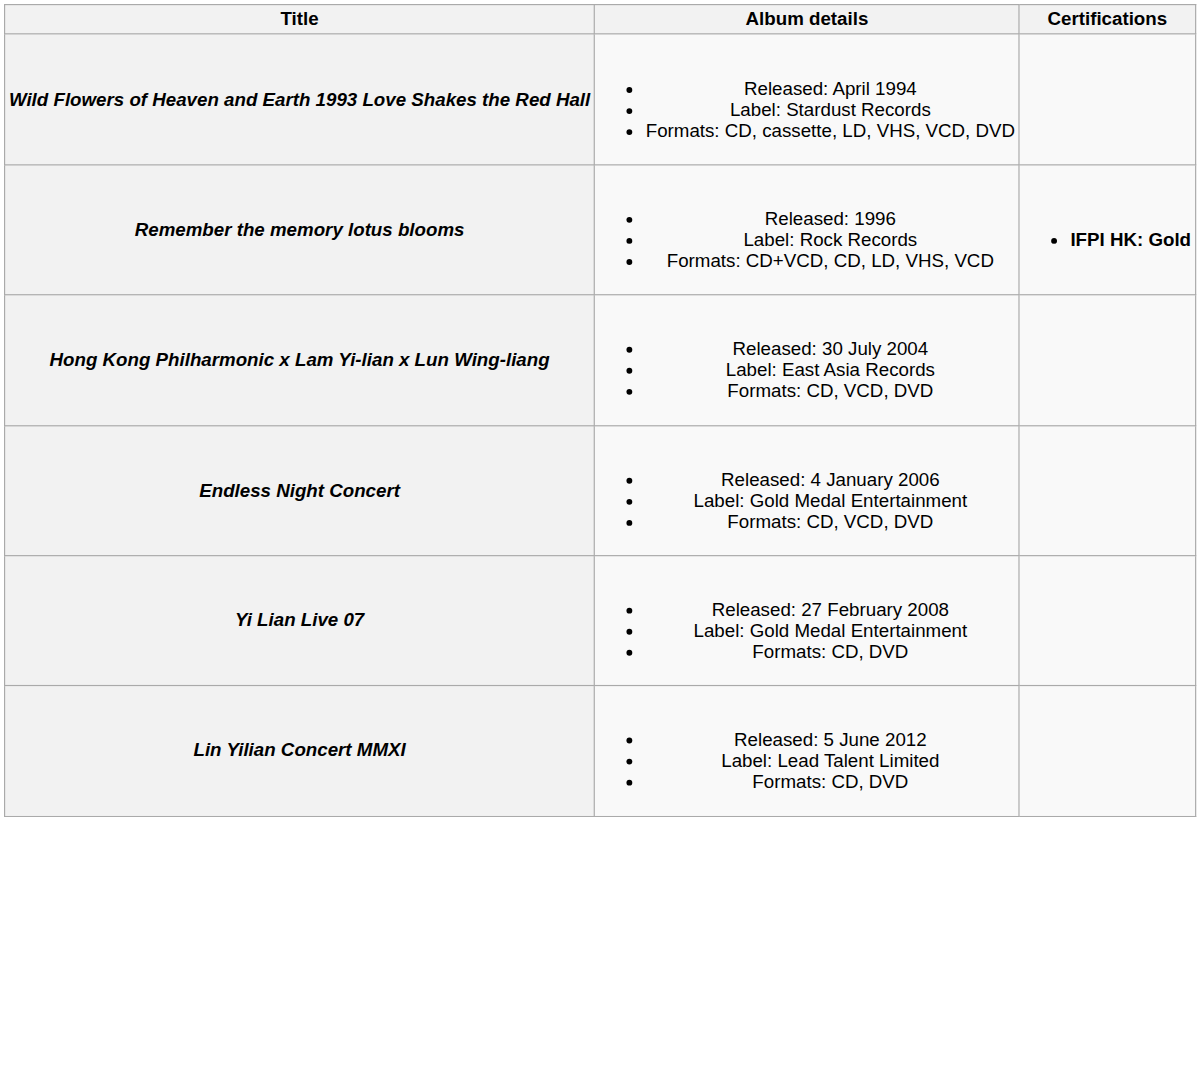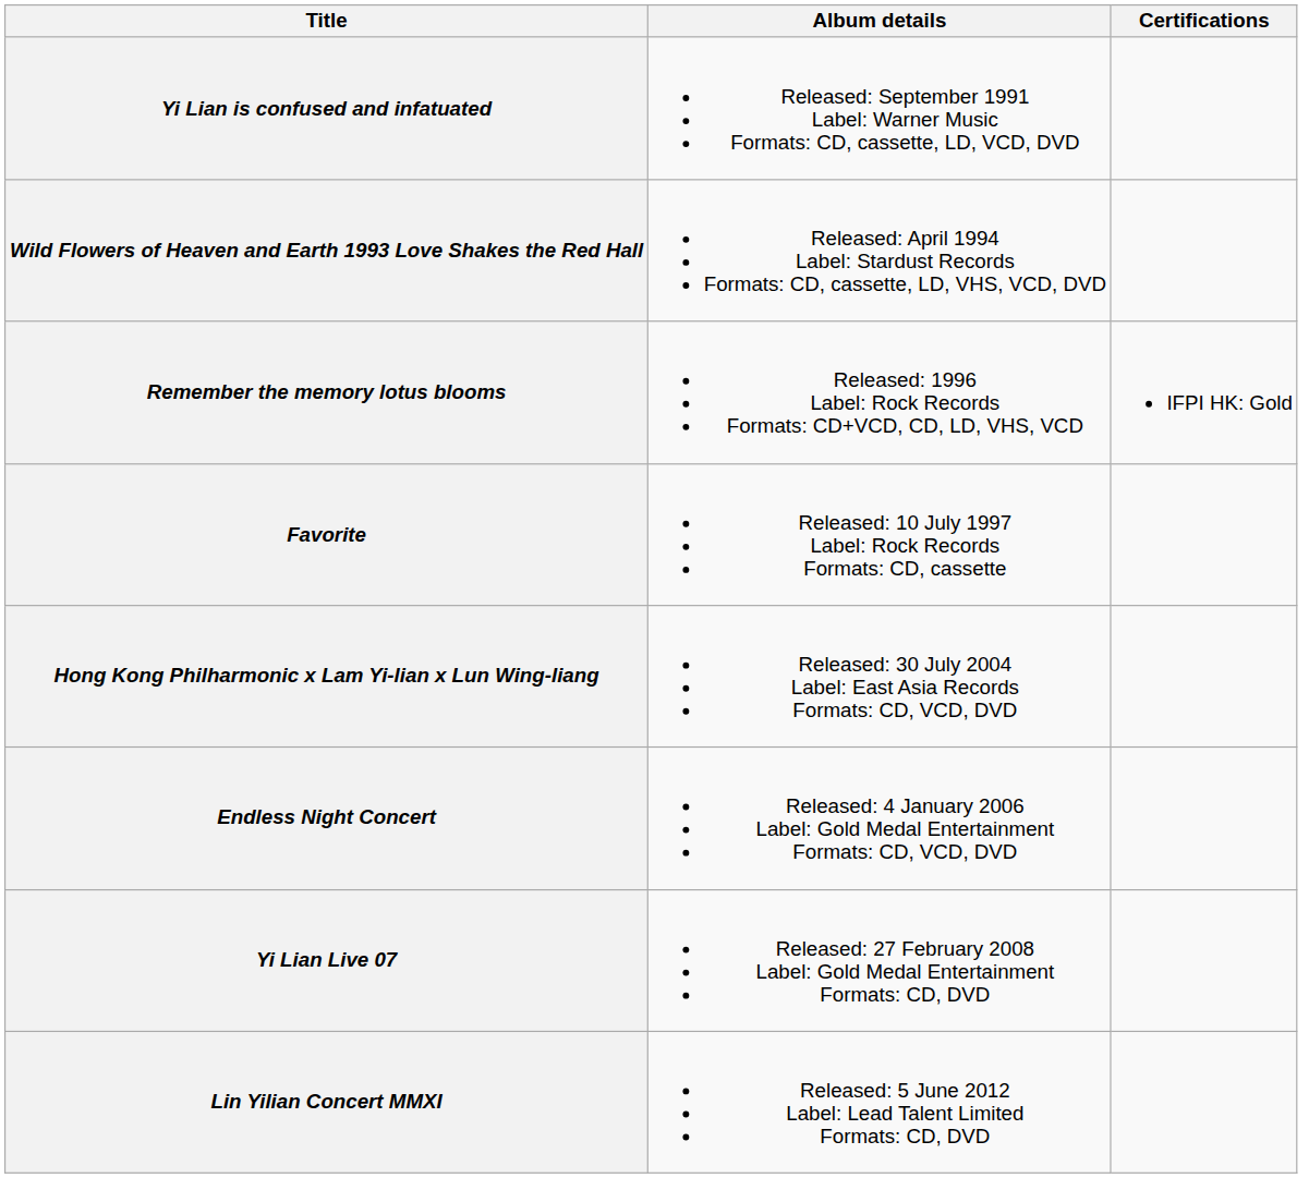+ row: Yi Lian is confused and infatuated | Released: September 1991 Label: Warner Music Formats: CD, cassette, LD, VCD, DVD
Remember the memory lotus blooms | Certifications: bold -> normal
+ row: Favorite | Released: 10 July 1997 Label: Rock Records Formats: CD, cassette
